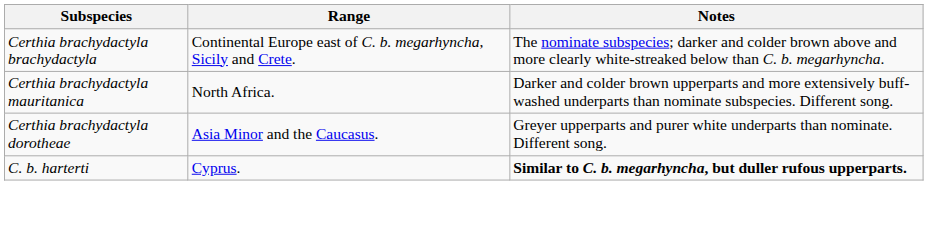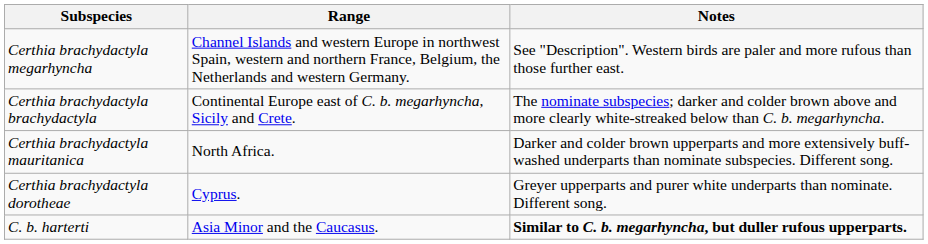+ row: Certhia brachydactyla megarhyncha | Channel Islands and western Europe in northwest Spain, western and northern France, Belgium, the Netherlands and western Germany. | See "Description". Western birds are paler and more rufous than those further east.
Certhia brachydactyla dorotheae | Range: Asia Minor and the Caucasus. -> Cyprus.
C. b. harterti | Range: Cyprus. -> Asia Minor and the Caucasus.
